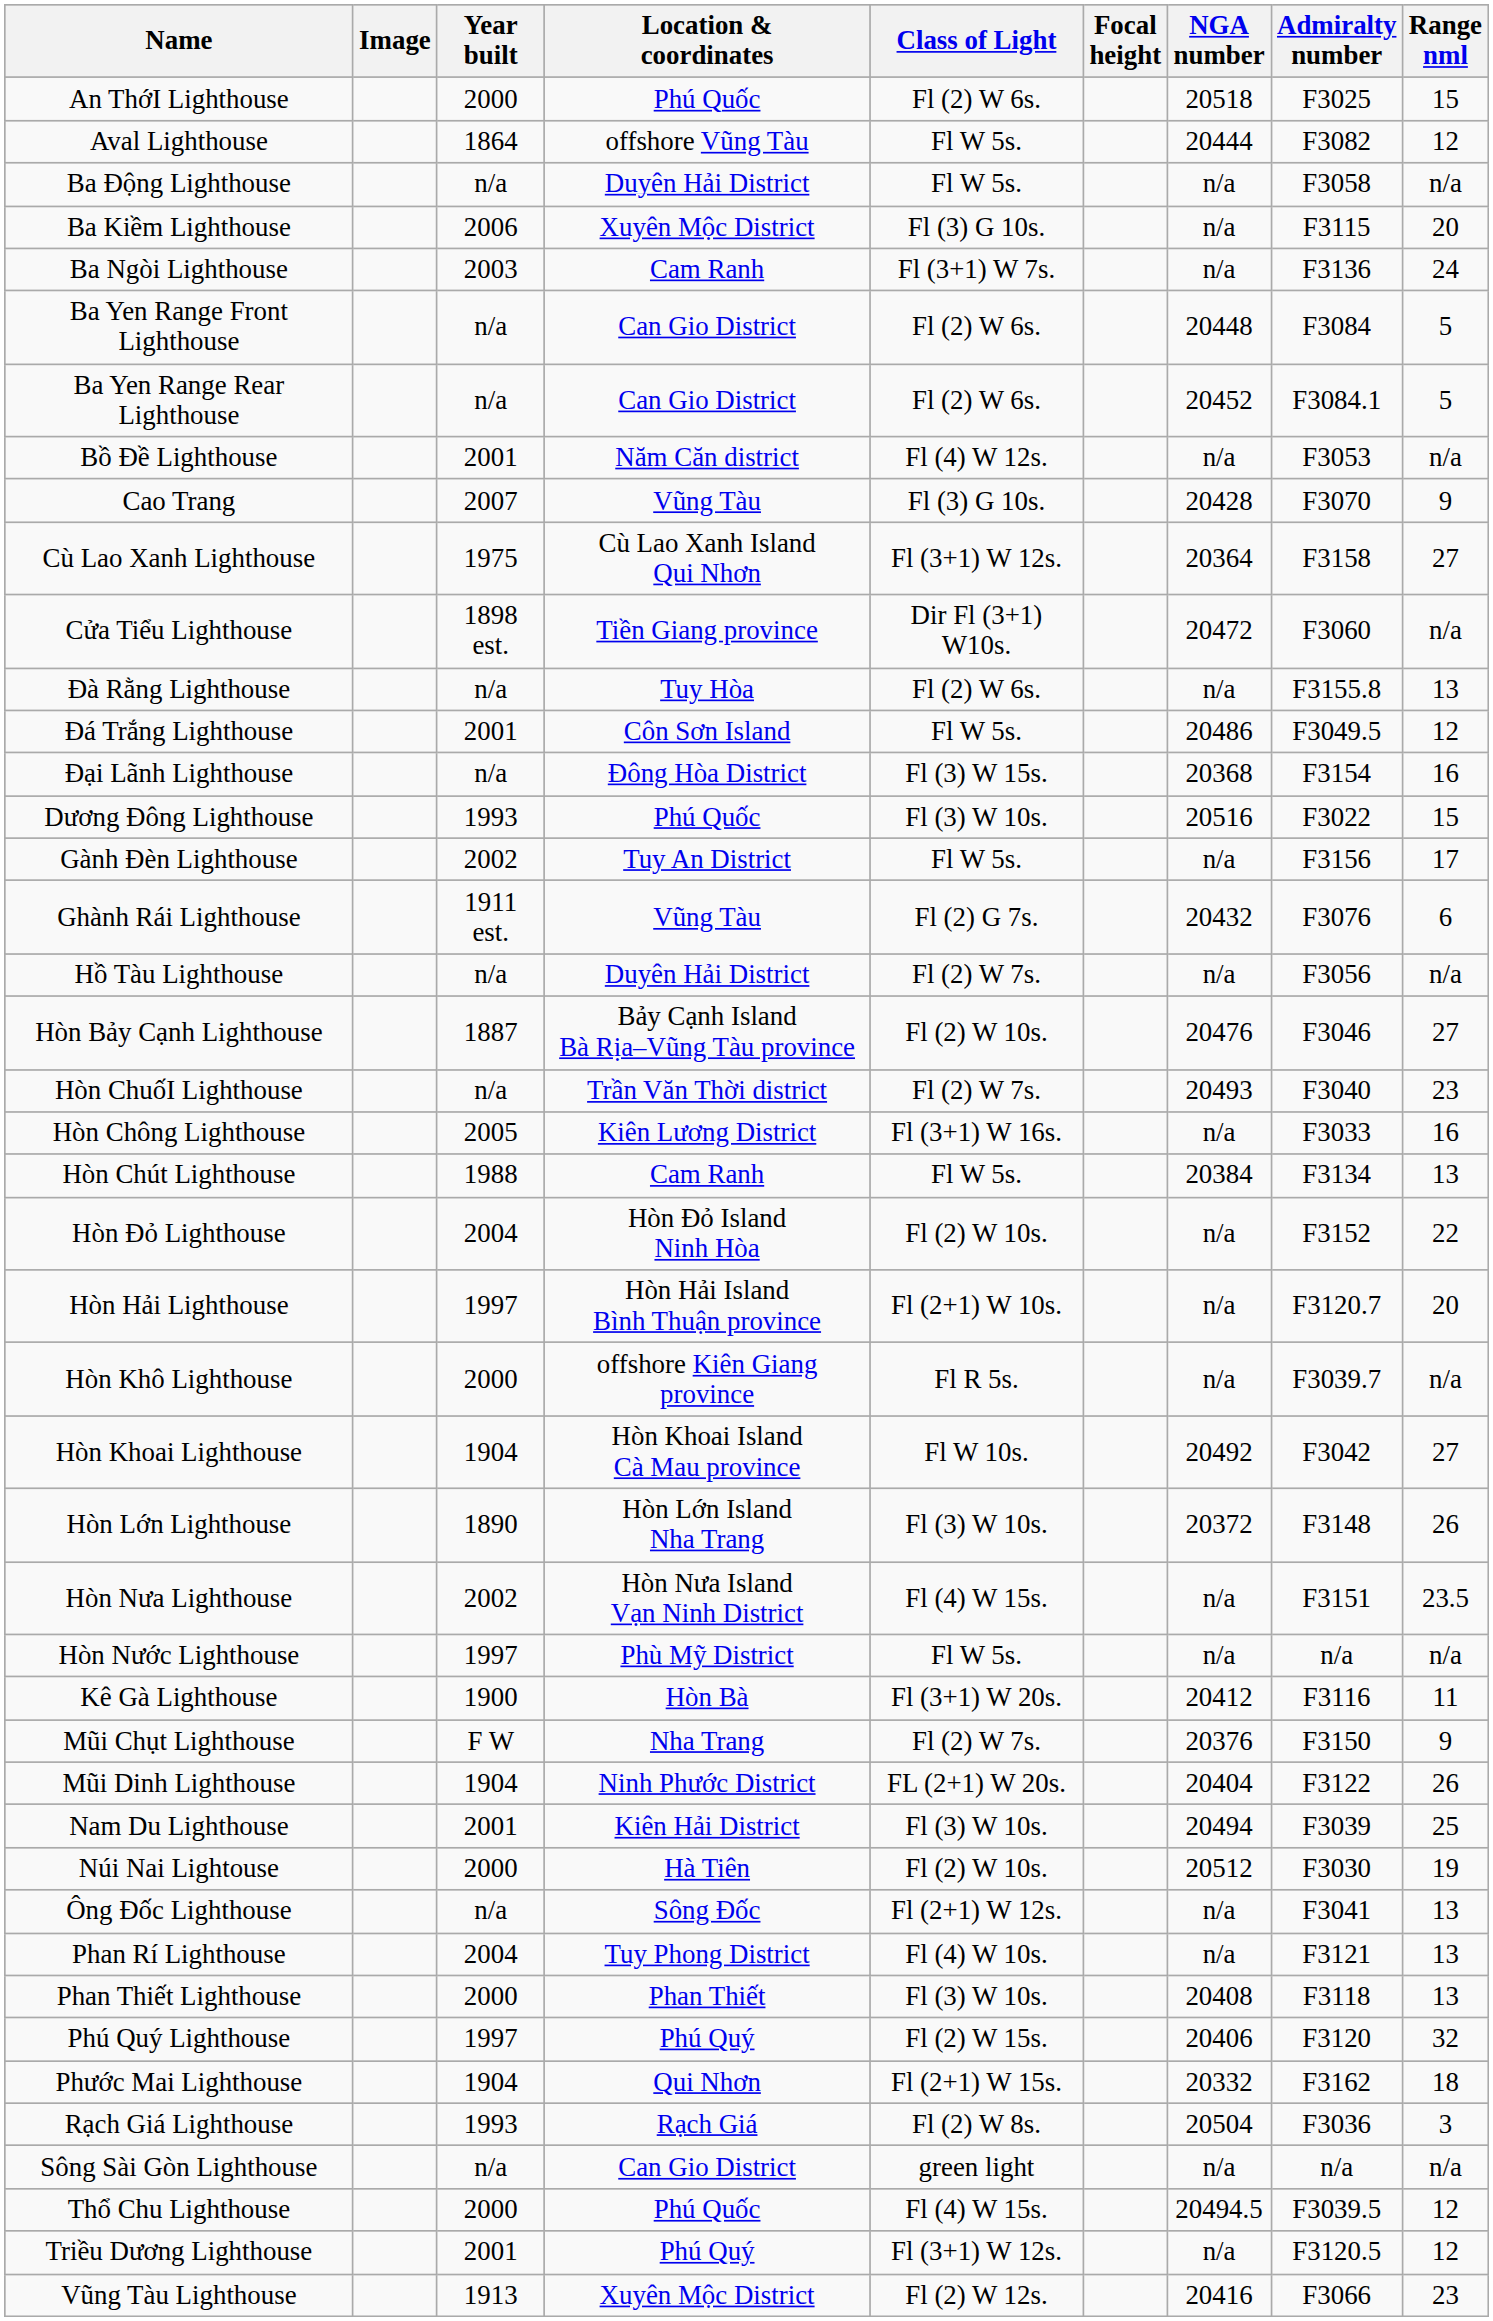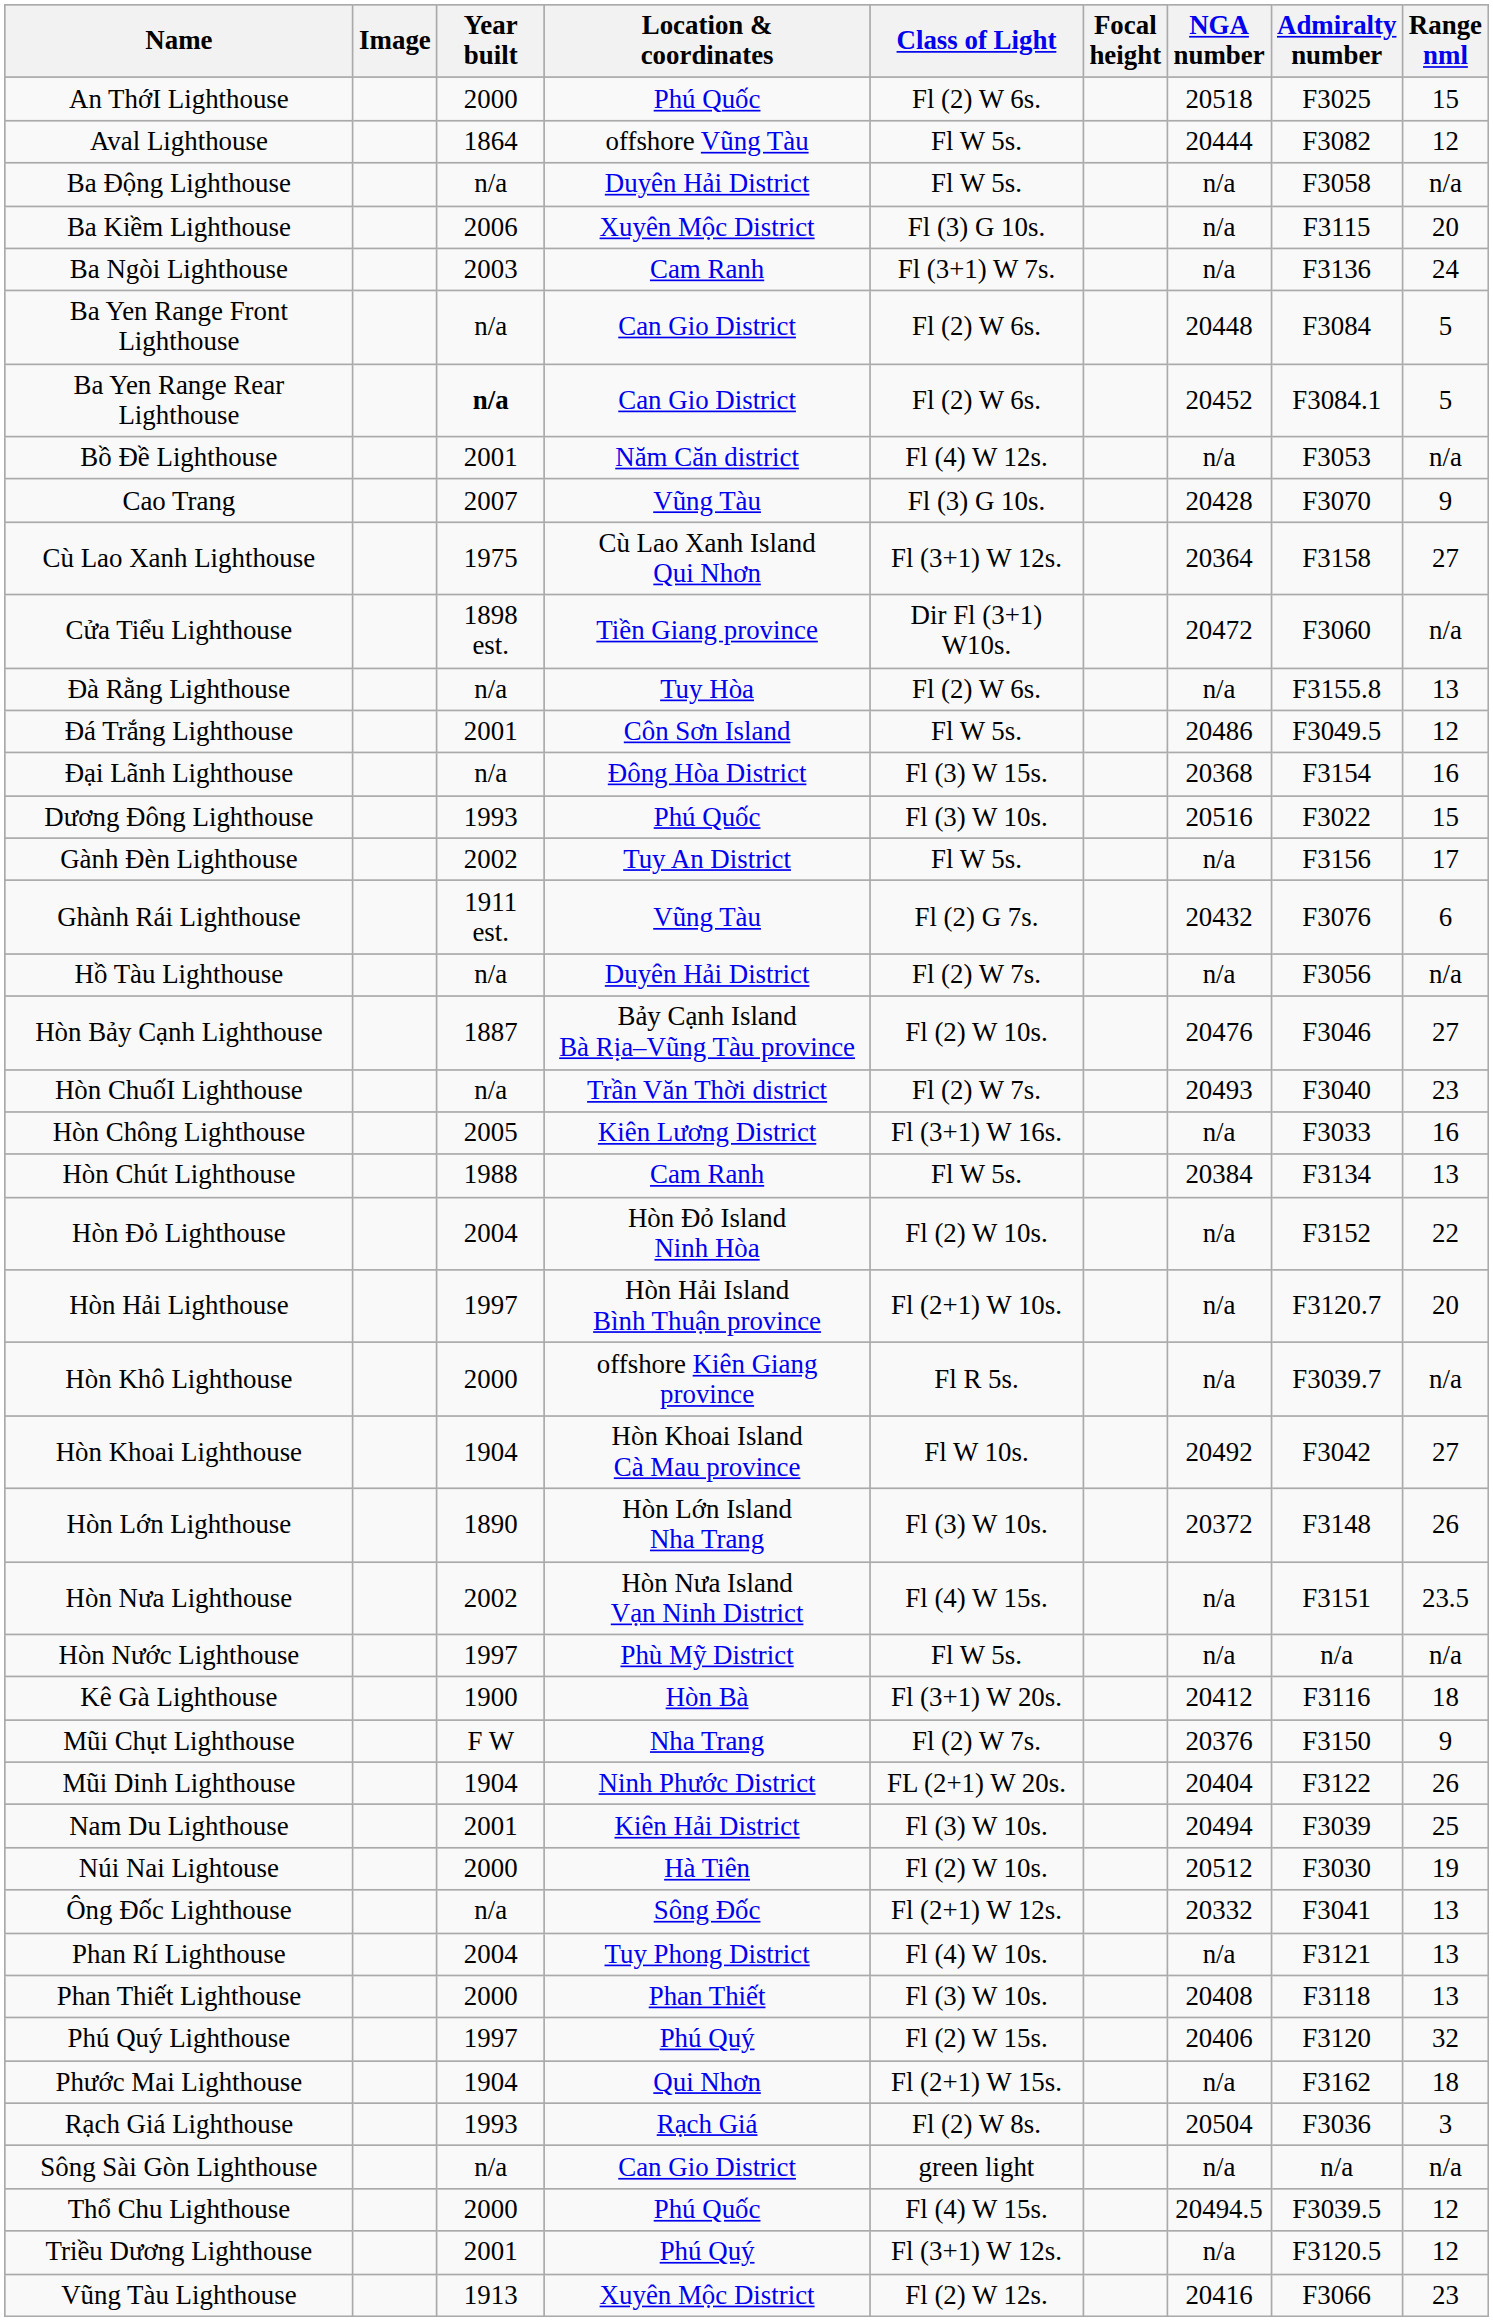Ba Yen Range Rear Lighthouse | Year built: normal -> bold
Kê Gà Lighthouse | Range nml: 11 -> 18
Ông Đốc Lighthouse | NGA number: n/a -> 20332
Phước Mai Lighthouse | NGA number: 20332 -> n/a
